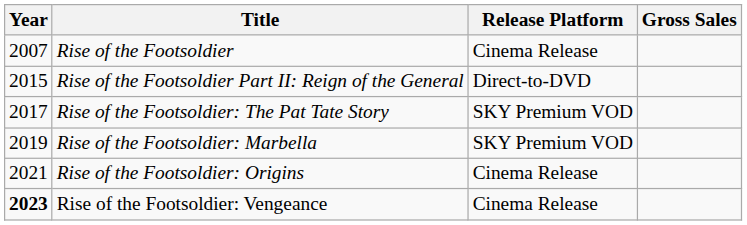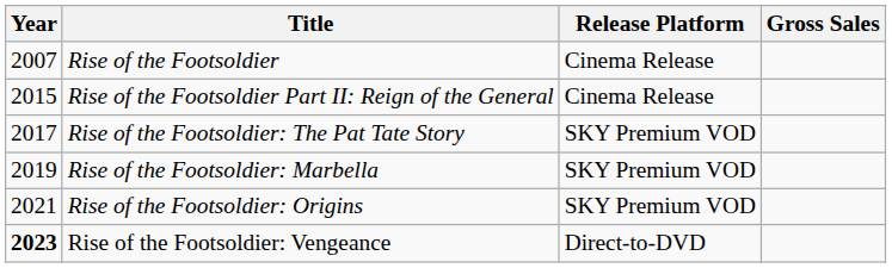Rise of the Footsoldier Part II: Reign of the General | Release Platform: Direct-to-DVD -> Cinema Release
Rise of the Footsoldier: Origins | Release Platform: Cinema Release -> SKY Premium VOD
Rise of the Footsoldier: Vengeance | Release Platform: Cinema Release -> Direct-to-DVD
